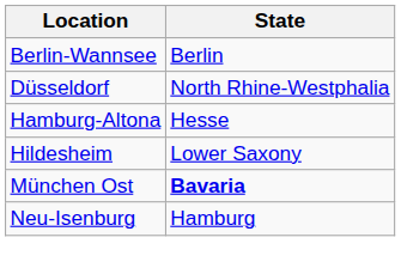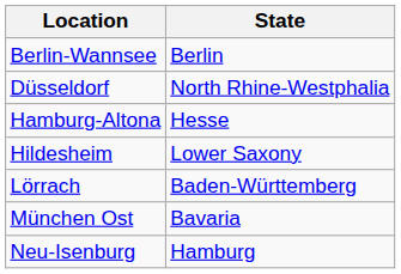+ row: Lörrach | Baden-Württemberg
München Ost | State: bold -> normal
